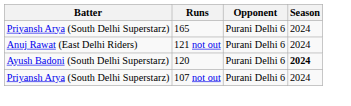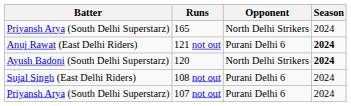165 | Opponent: Purani Delhi 6 -> North Delhi Strikers
121 not out | Season: normal -> bold
120 | Opponent: Purani Delhi 6 -> North Delhi Strikers
+ row: Sujal Singh (East Delhi Riders) | 108 not out | Purani Delhi 6 | 2024
